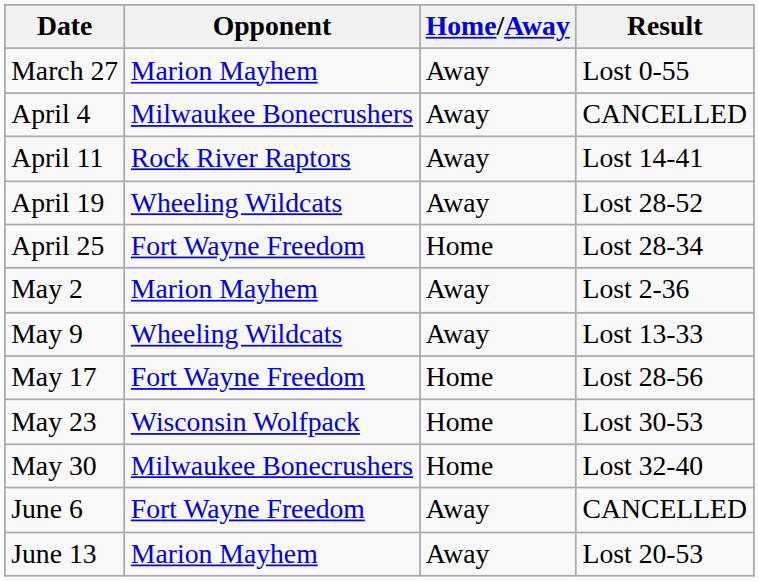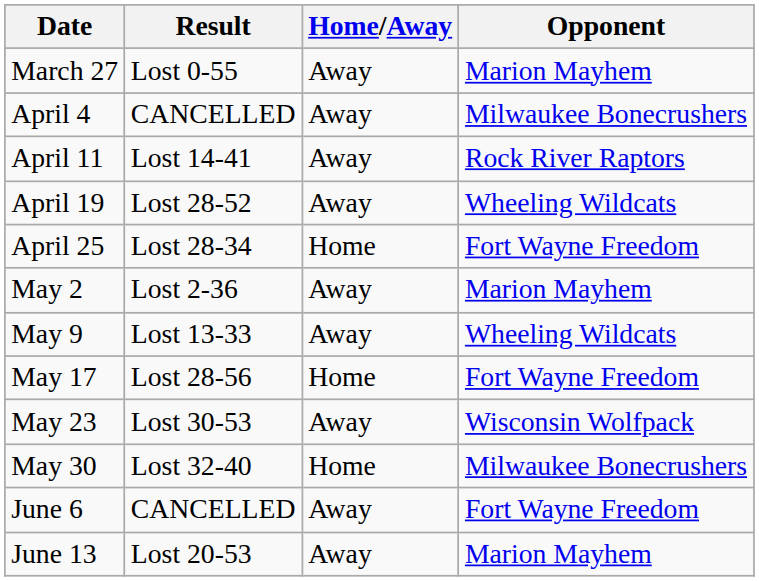columns swapped: Opponent <-> Result
May 23 | Home/Away: Home -> Away
